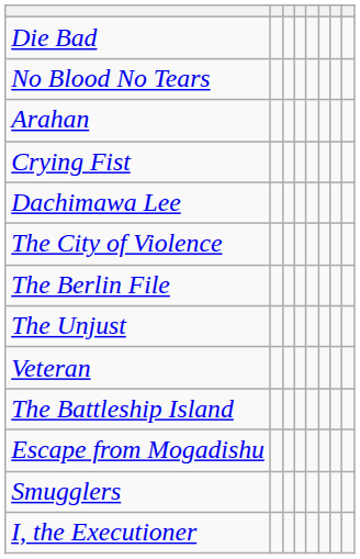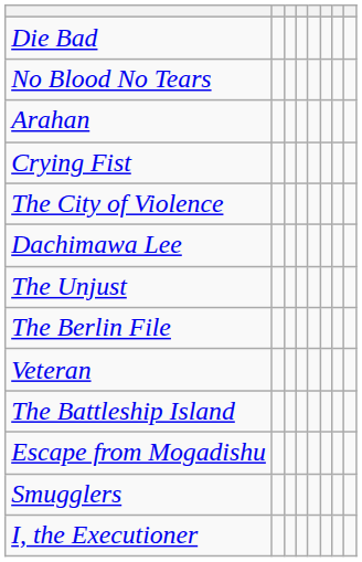rows swapped: The City of Violence <-> Dachimawa Lee
rows swapped: The Unjust <-> The Berlin File
